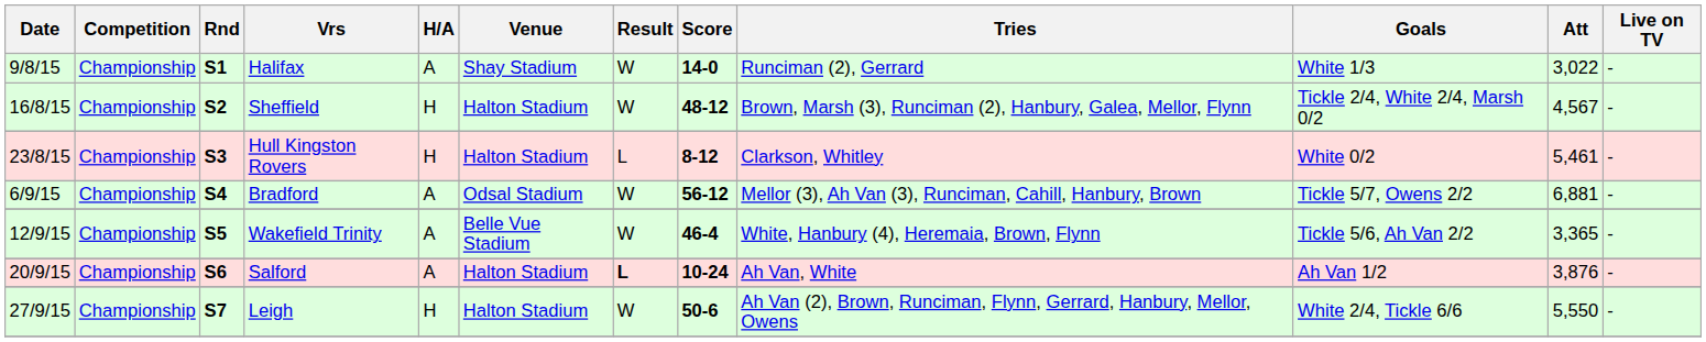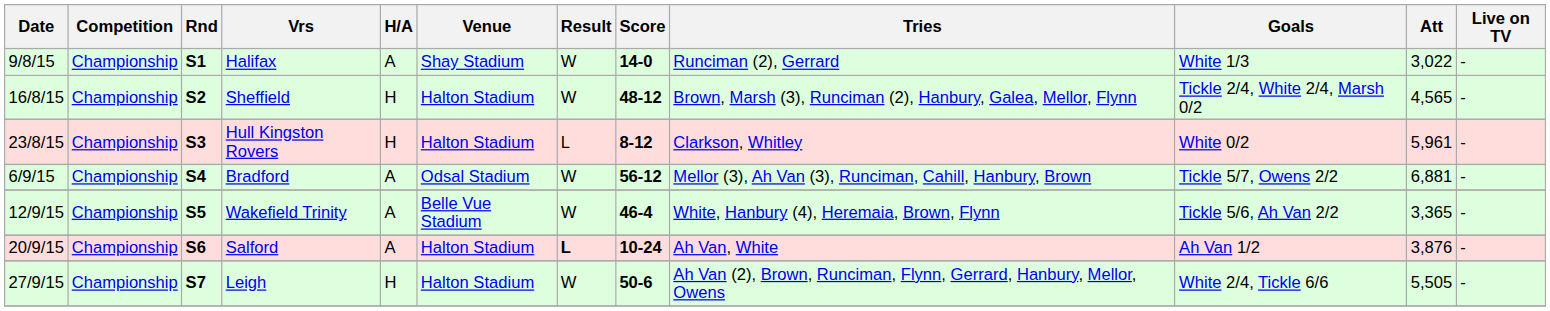Sheffield | Att: 4,567 -> 4,565
Hull Kingston Rovers | Att: 5,461 -> 5,961
Leigh | Att: 5,550 -> 5,505
